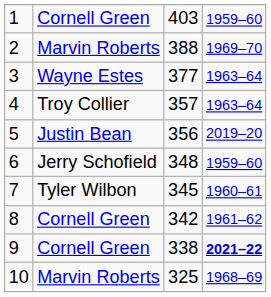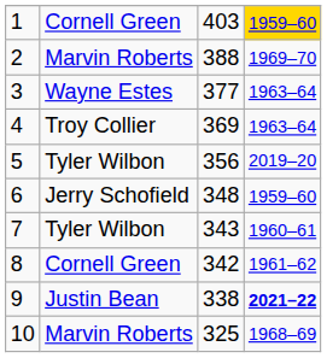1 | column 4: no background -> gold background
4 | column 3: 357 -> 369
5 | column 2: Justin Bean -> Tyler Wilbon
7 | column 3: 345 -> 343
9 | column 2: Cornell Green -> Justin Bean
